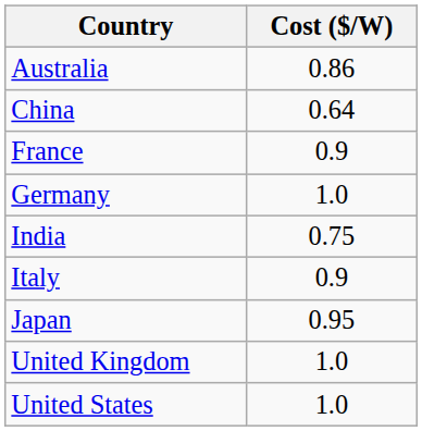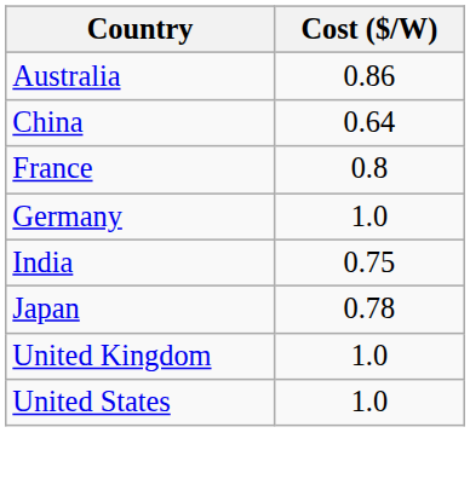France | Cost ($/W): 0.9 -> 0.8
- row: Italy | 0.9
Japan | Cost ($/W): 0.95 -> 0.78
